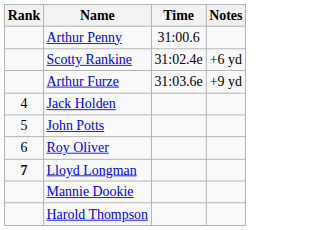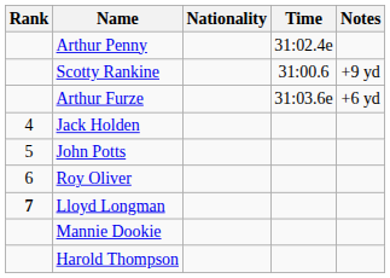+ column: Nationality
Arthur Penny | Time: 31:00.6 -> 31:02.4e
Scotty Rankine | Time: 31:02.4e -> 31:00.6
Scotty Rankine | Notes: +6 yd -> +9 yd
Arthur Furze | Notes: +9 yd -> +6 yd
